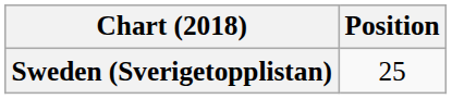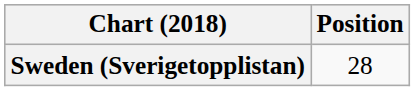Sweden (Sverigetopplistan) | Position: 25 -> 28
